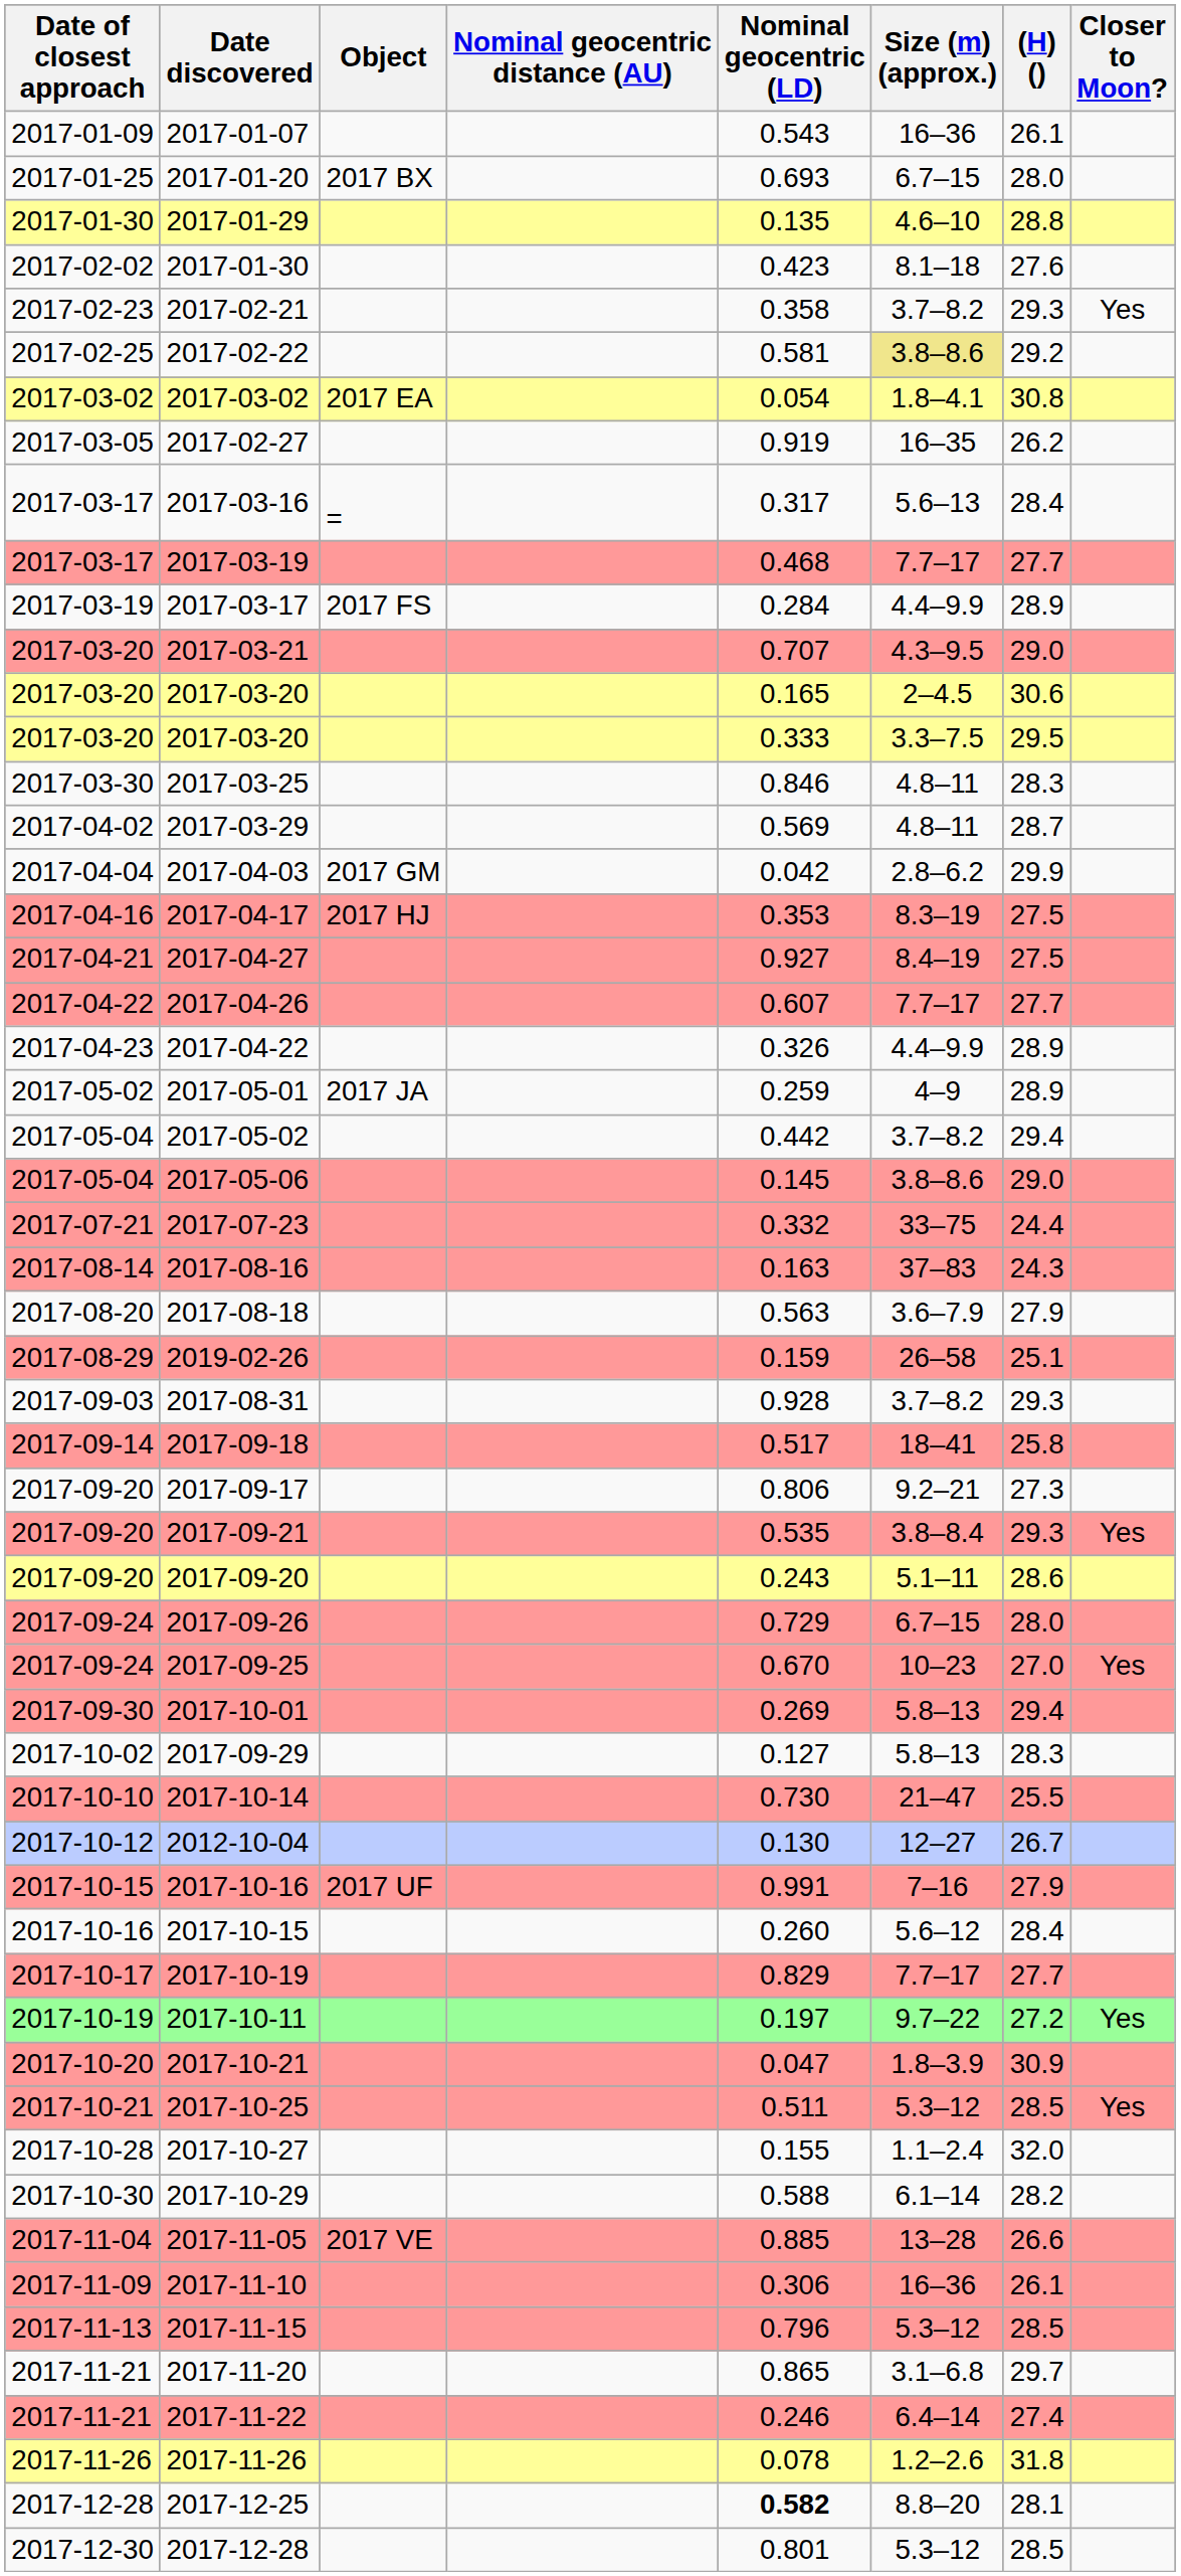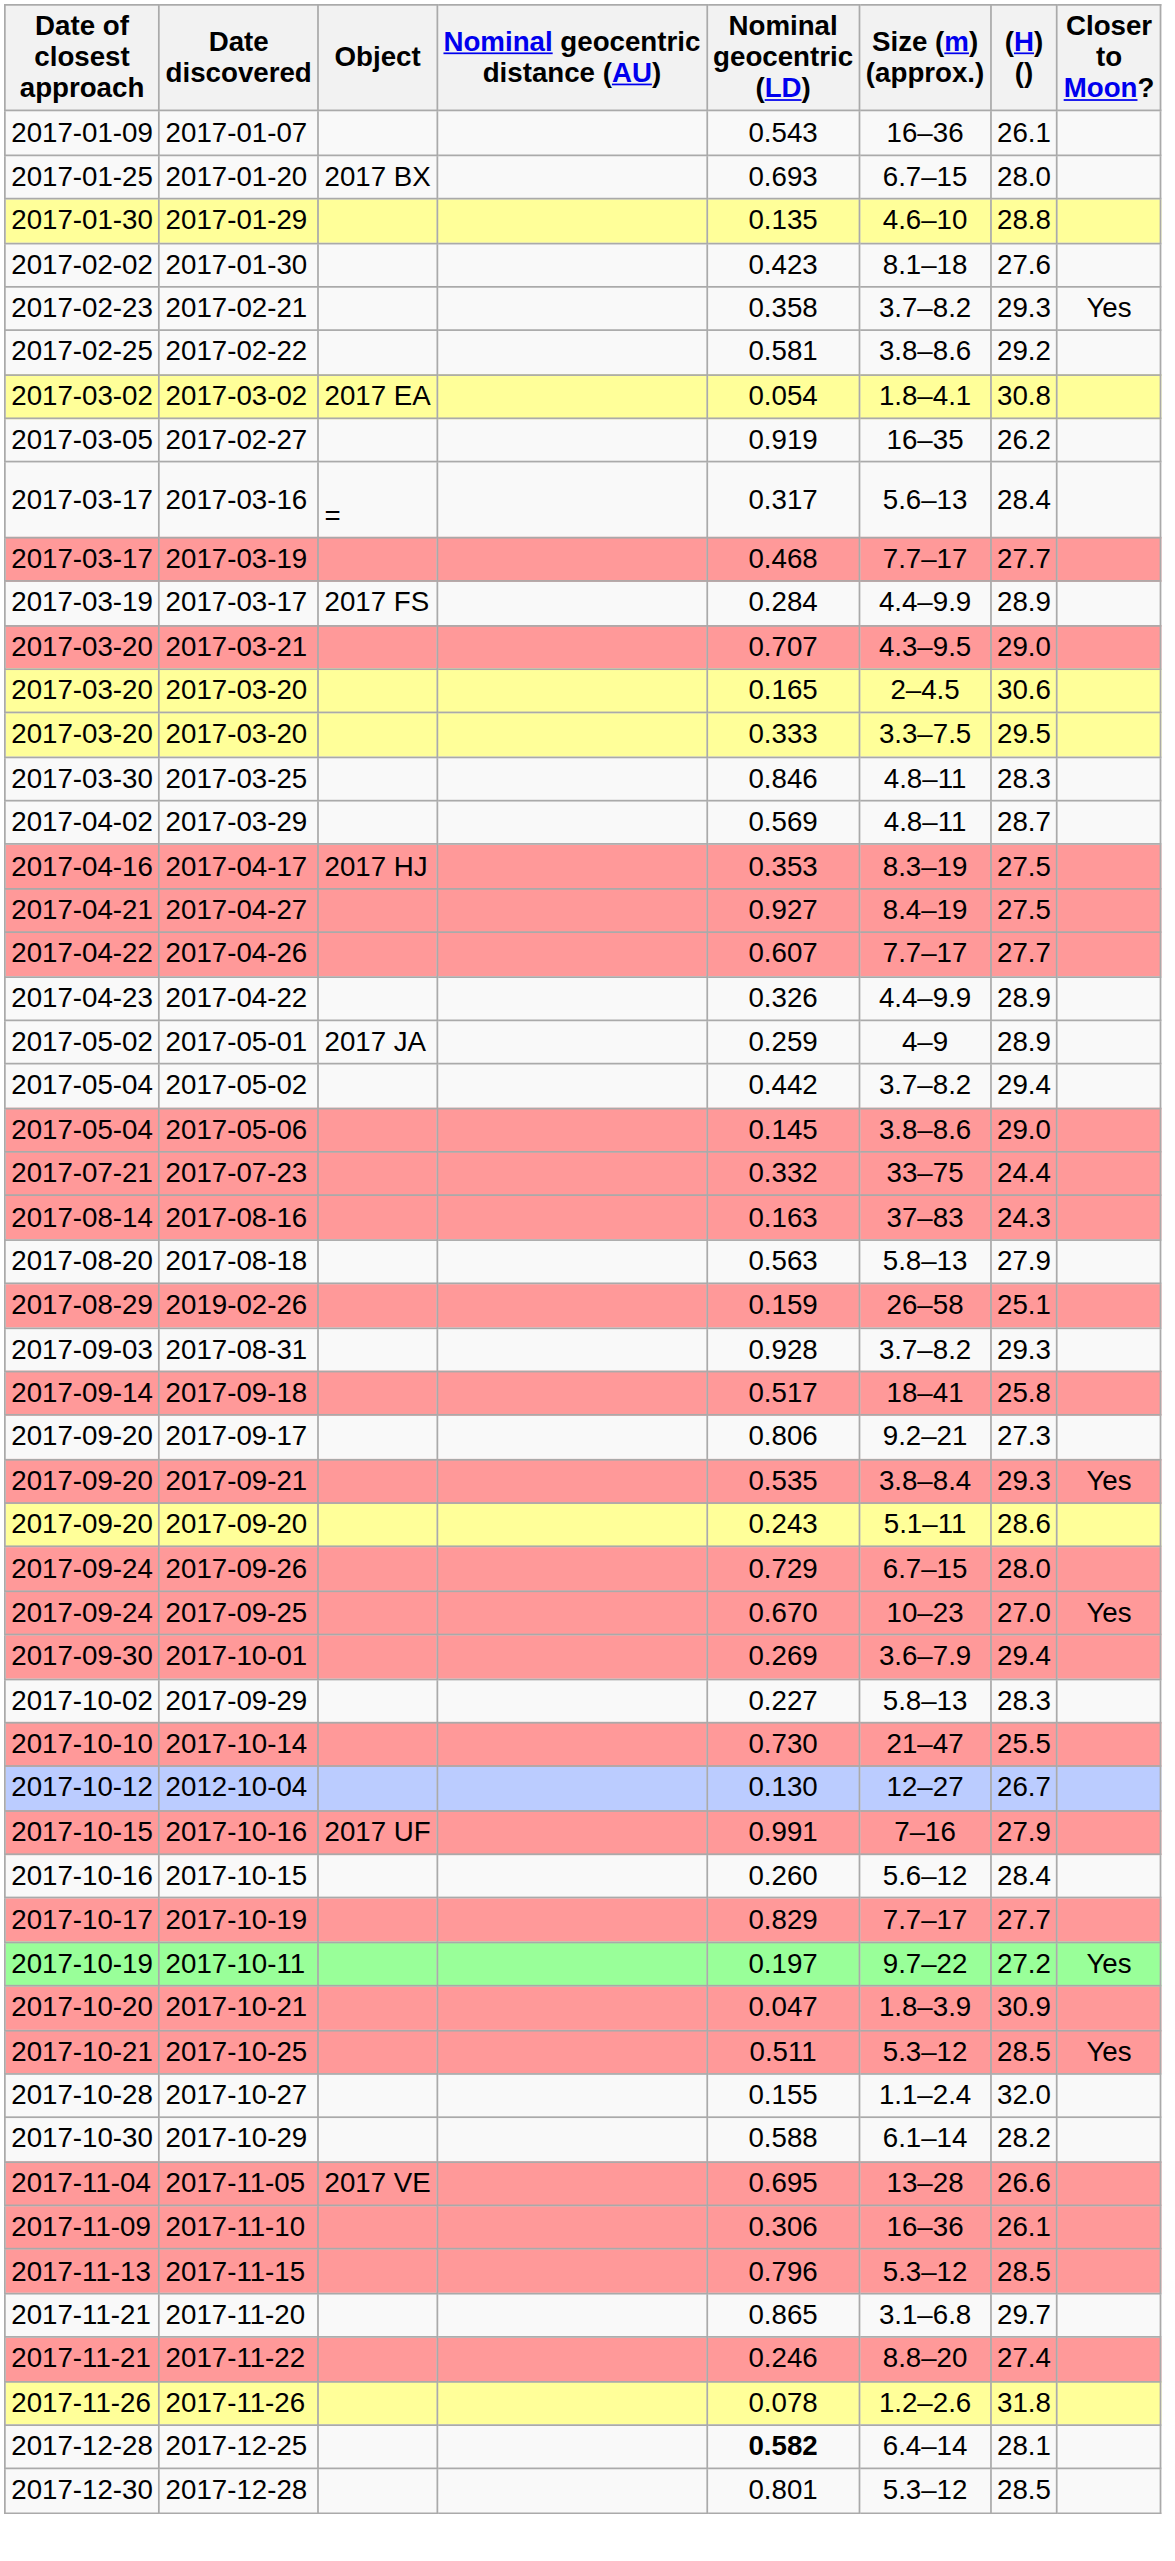2017-02-22 | Size (m) (approx.): khaki background -> no background
- row: 2017-04-04 | 2017-04-03 | 2017 GM | 0.042 | 2.8–6.2 | 29.9
2017-08-18 | Size (m) (approx.): 3.6–7.9 -> 5.8–13
2017-10-01 | Size (m) (approx.): 5.8–13 -> 3.6–7.9
2017-09-29 | Nominal geocentric (LD): 0.127 -> 0.227
2017-11-05 | Nominal geocentric (LD): 0.885 -> 0.695
2017-11-22 | Size (m) (approx.): 6.4–14 -> 8.8–20
2017-12-25 | Size (m) (approx.): 8.8–20 -> 6.4–14
